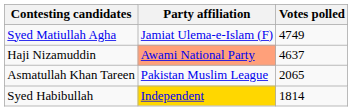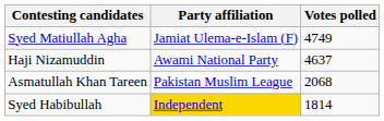Haji Nizamuddin | Party affiliation: lightsalmon background -> no background
Asmatullah Khan Tareen | Votes polled: 2065 -> 2068
